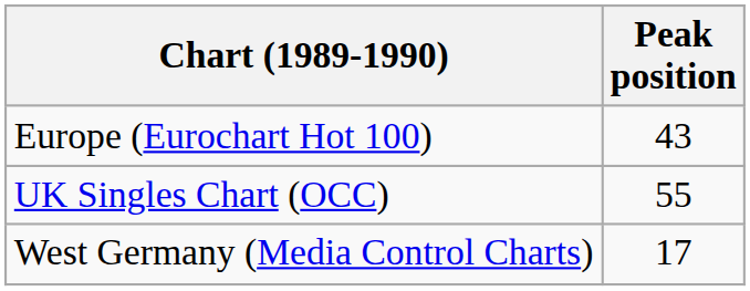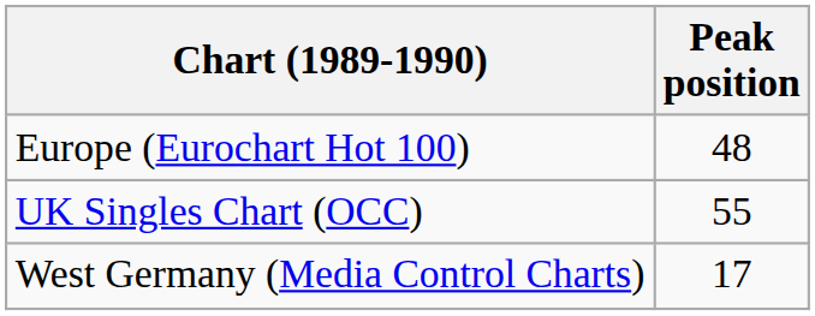Europe (Eurochart Hot 100) | Peak position: 43 -> 48
